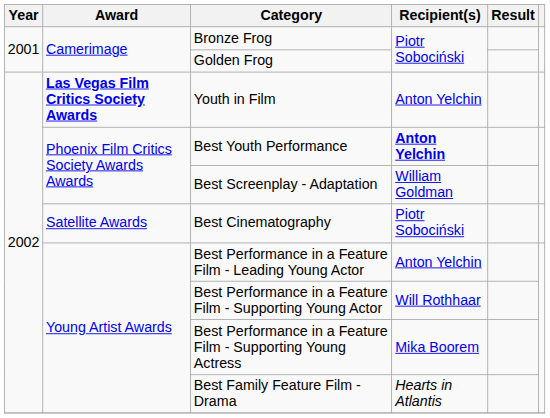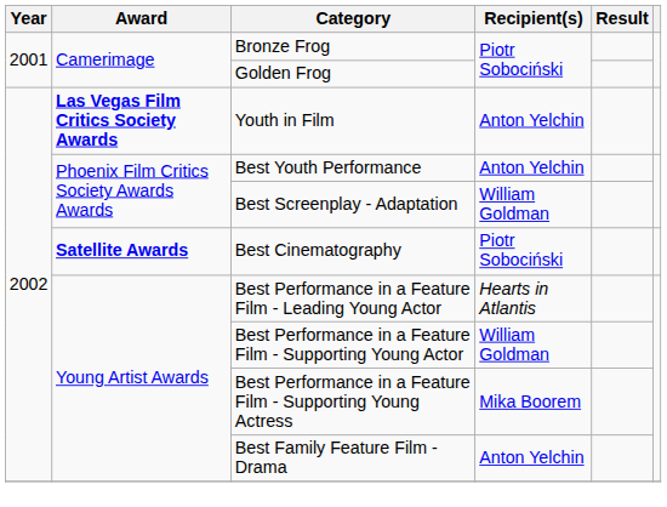Best Youth Performance | Recipient(s): bold -> normal
Best Cinematography | Award: normal -> bold
Best Performance in a Feature Film - Leading Young Actor | Recipient(s): Anton Yelchin -> Hearts in Atlantis
Best Performance in a Feature Film - Supporting Young Actor | Recipient(s): Will Rothhaar -> William Goldman
Best Family Feature Film - Drama | Recipient(s): Hearts in Atlantis -> Anton Yelchin
